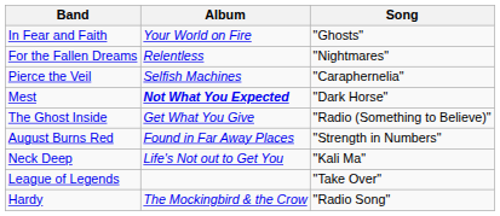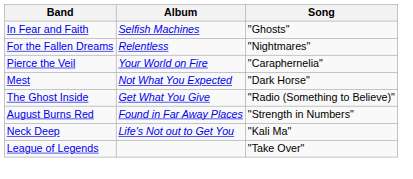In Fear and Faith | Album: Your World on Fire -> Selfish Machines
Pierce the Veil | Album: Selfish Machines -> Your World on Fire
Mest | Album: bold -> normal
- row: Hardy | The Mockingbird & the Crow | "Radio Song"
